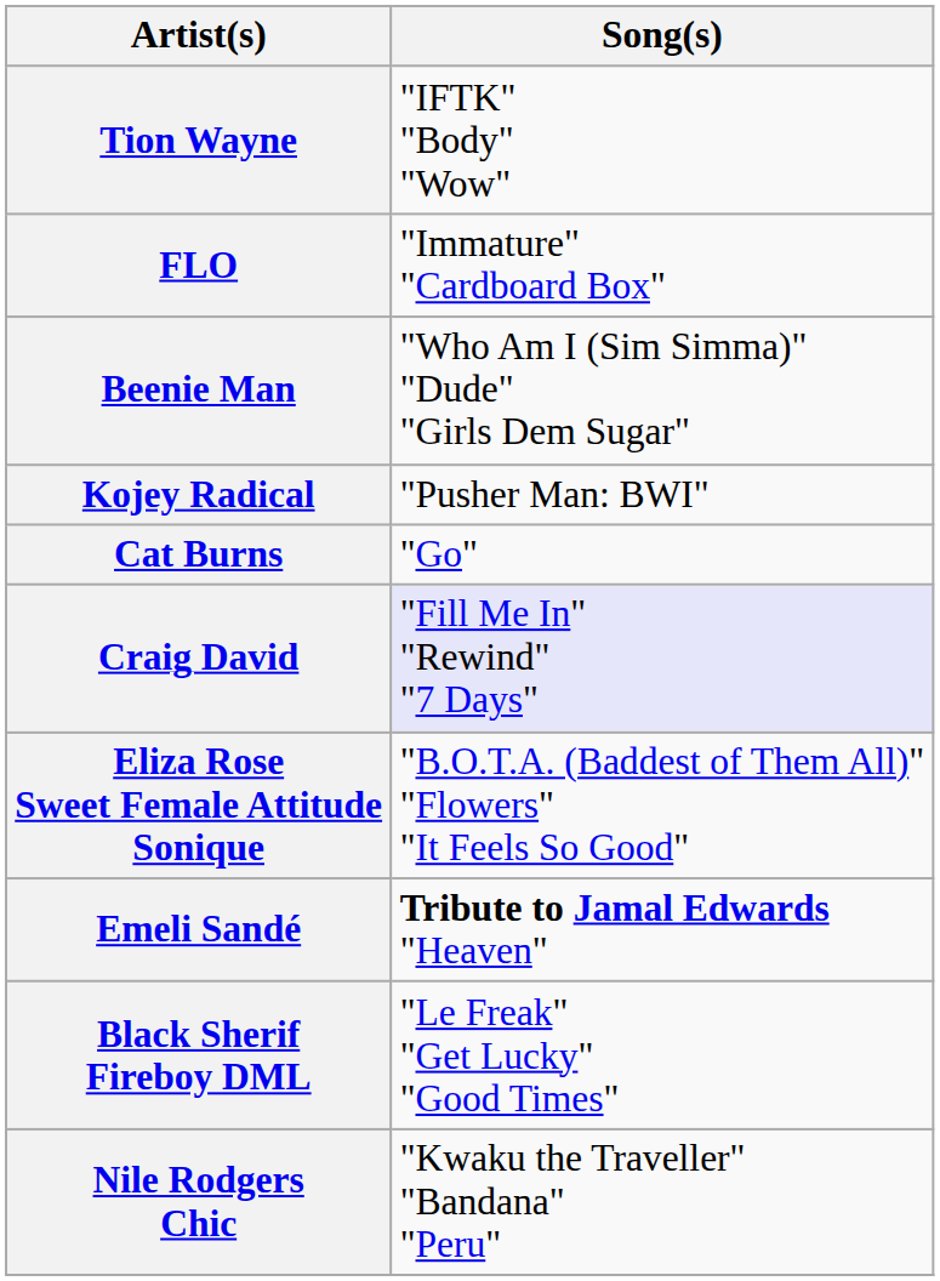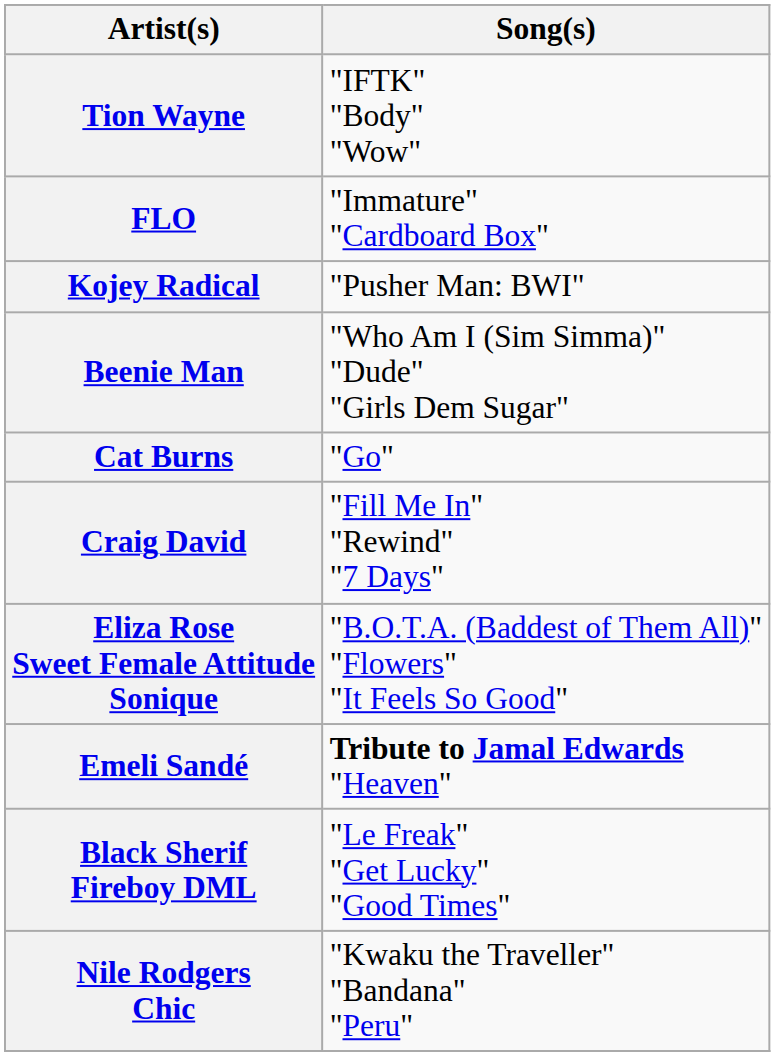rows swapped: Kojey Radical <-> Beenie Man
Craig David | Song(s): lavender background -> no background
